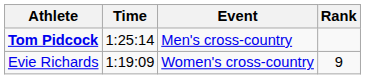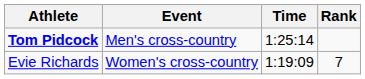columns swapped: Event <-> Time
Evie Richards | Rank: 9 -> 7
